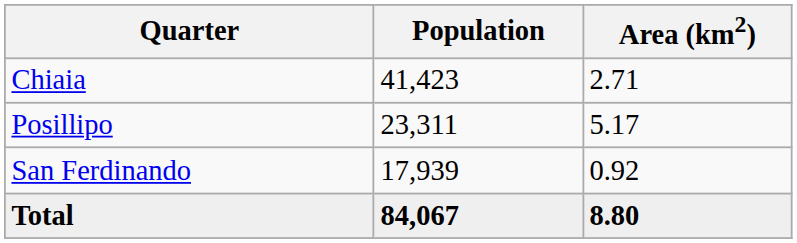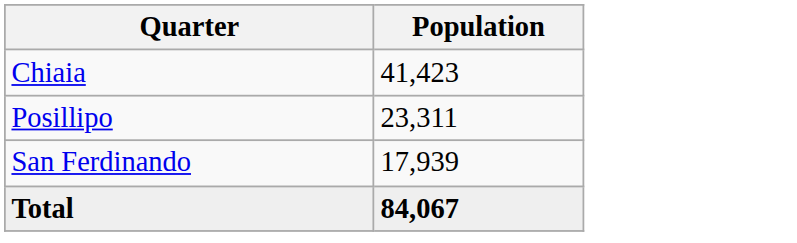- column: Area (km2) | 2.71 | 5.17 | 0.92 | 8.80
